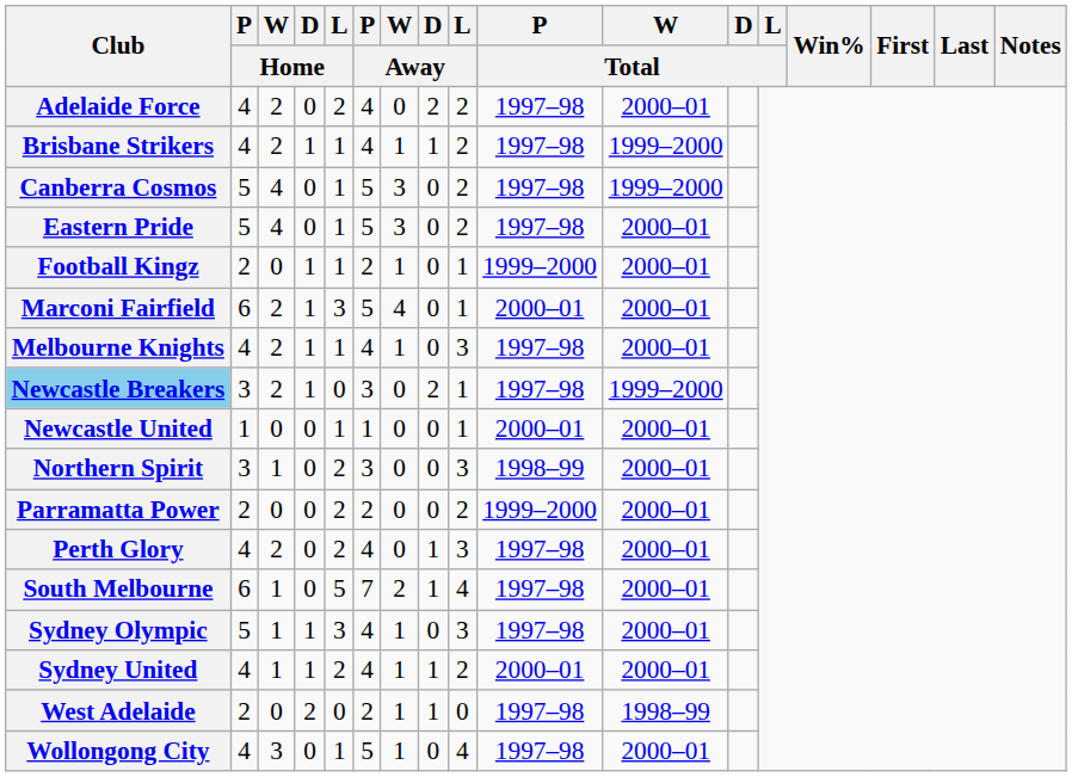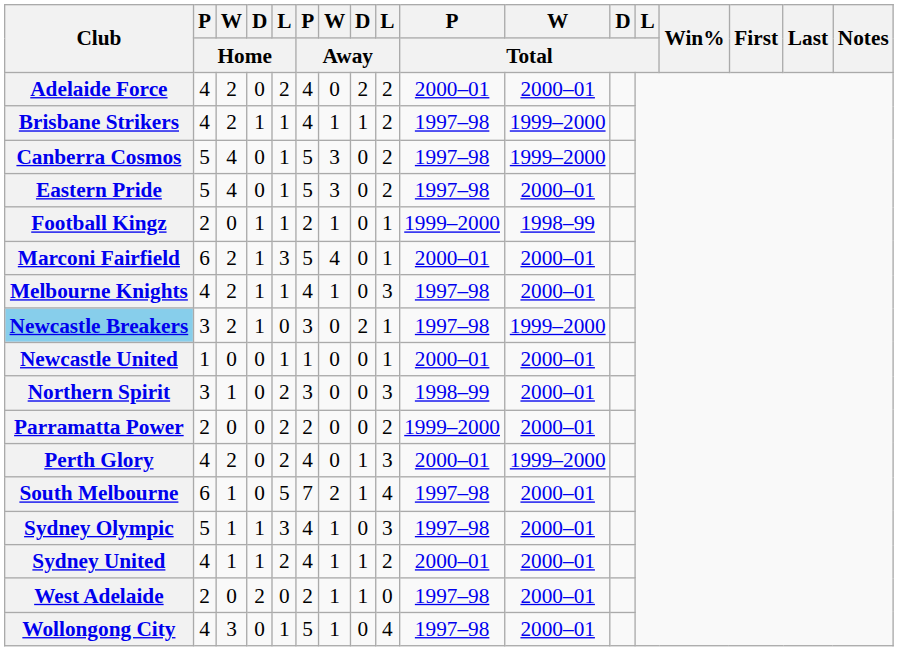Adelaide Force | P / Total: 1997–98 -> 2000–01
Football Kingz | W / Total: 2000–01 -> 1998–99
Perth Glory | P / Total: 1997–98 -> 2000–01
Perth Glory | W / Total: 2000–01 -> 1999–2000
West Adelaide | W / Total: 1998–99 -> 2000–01
